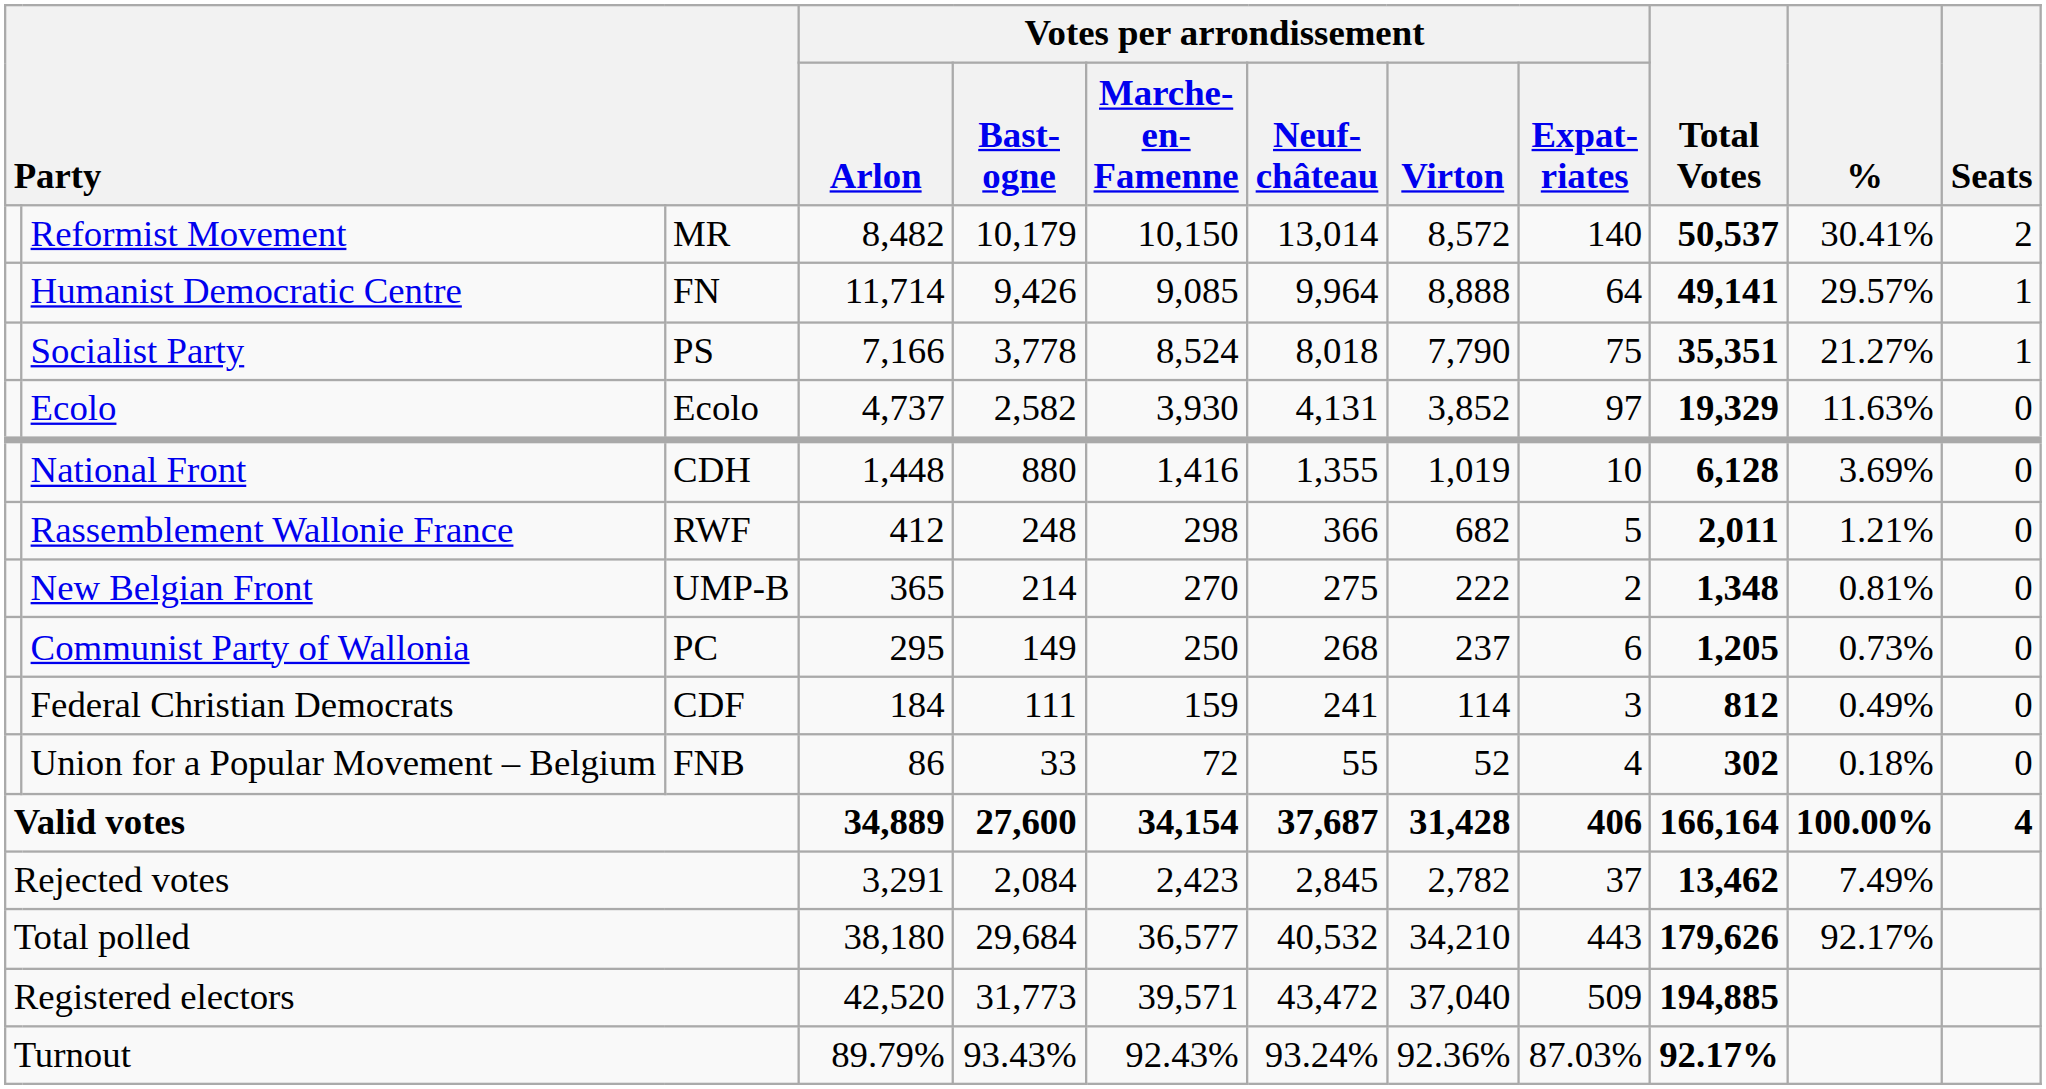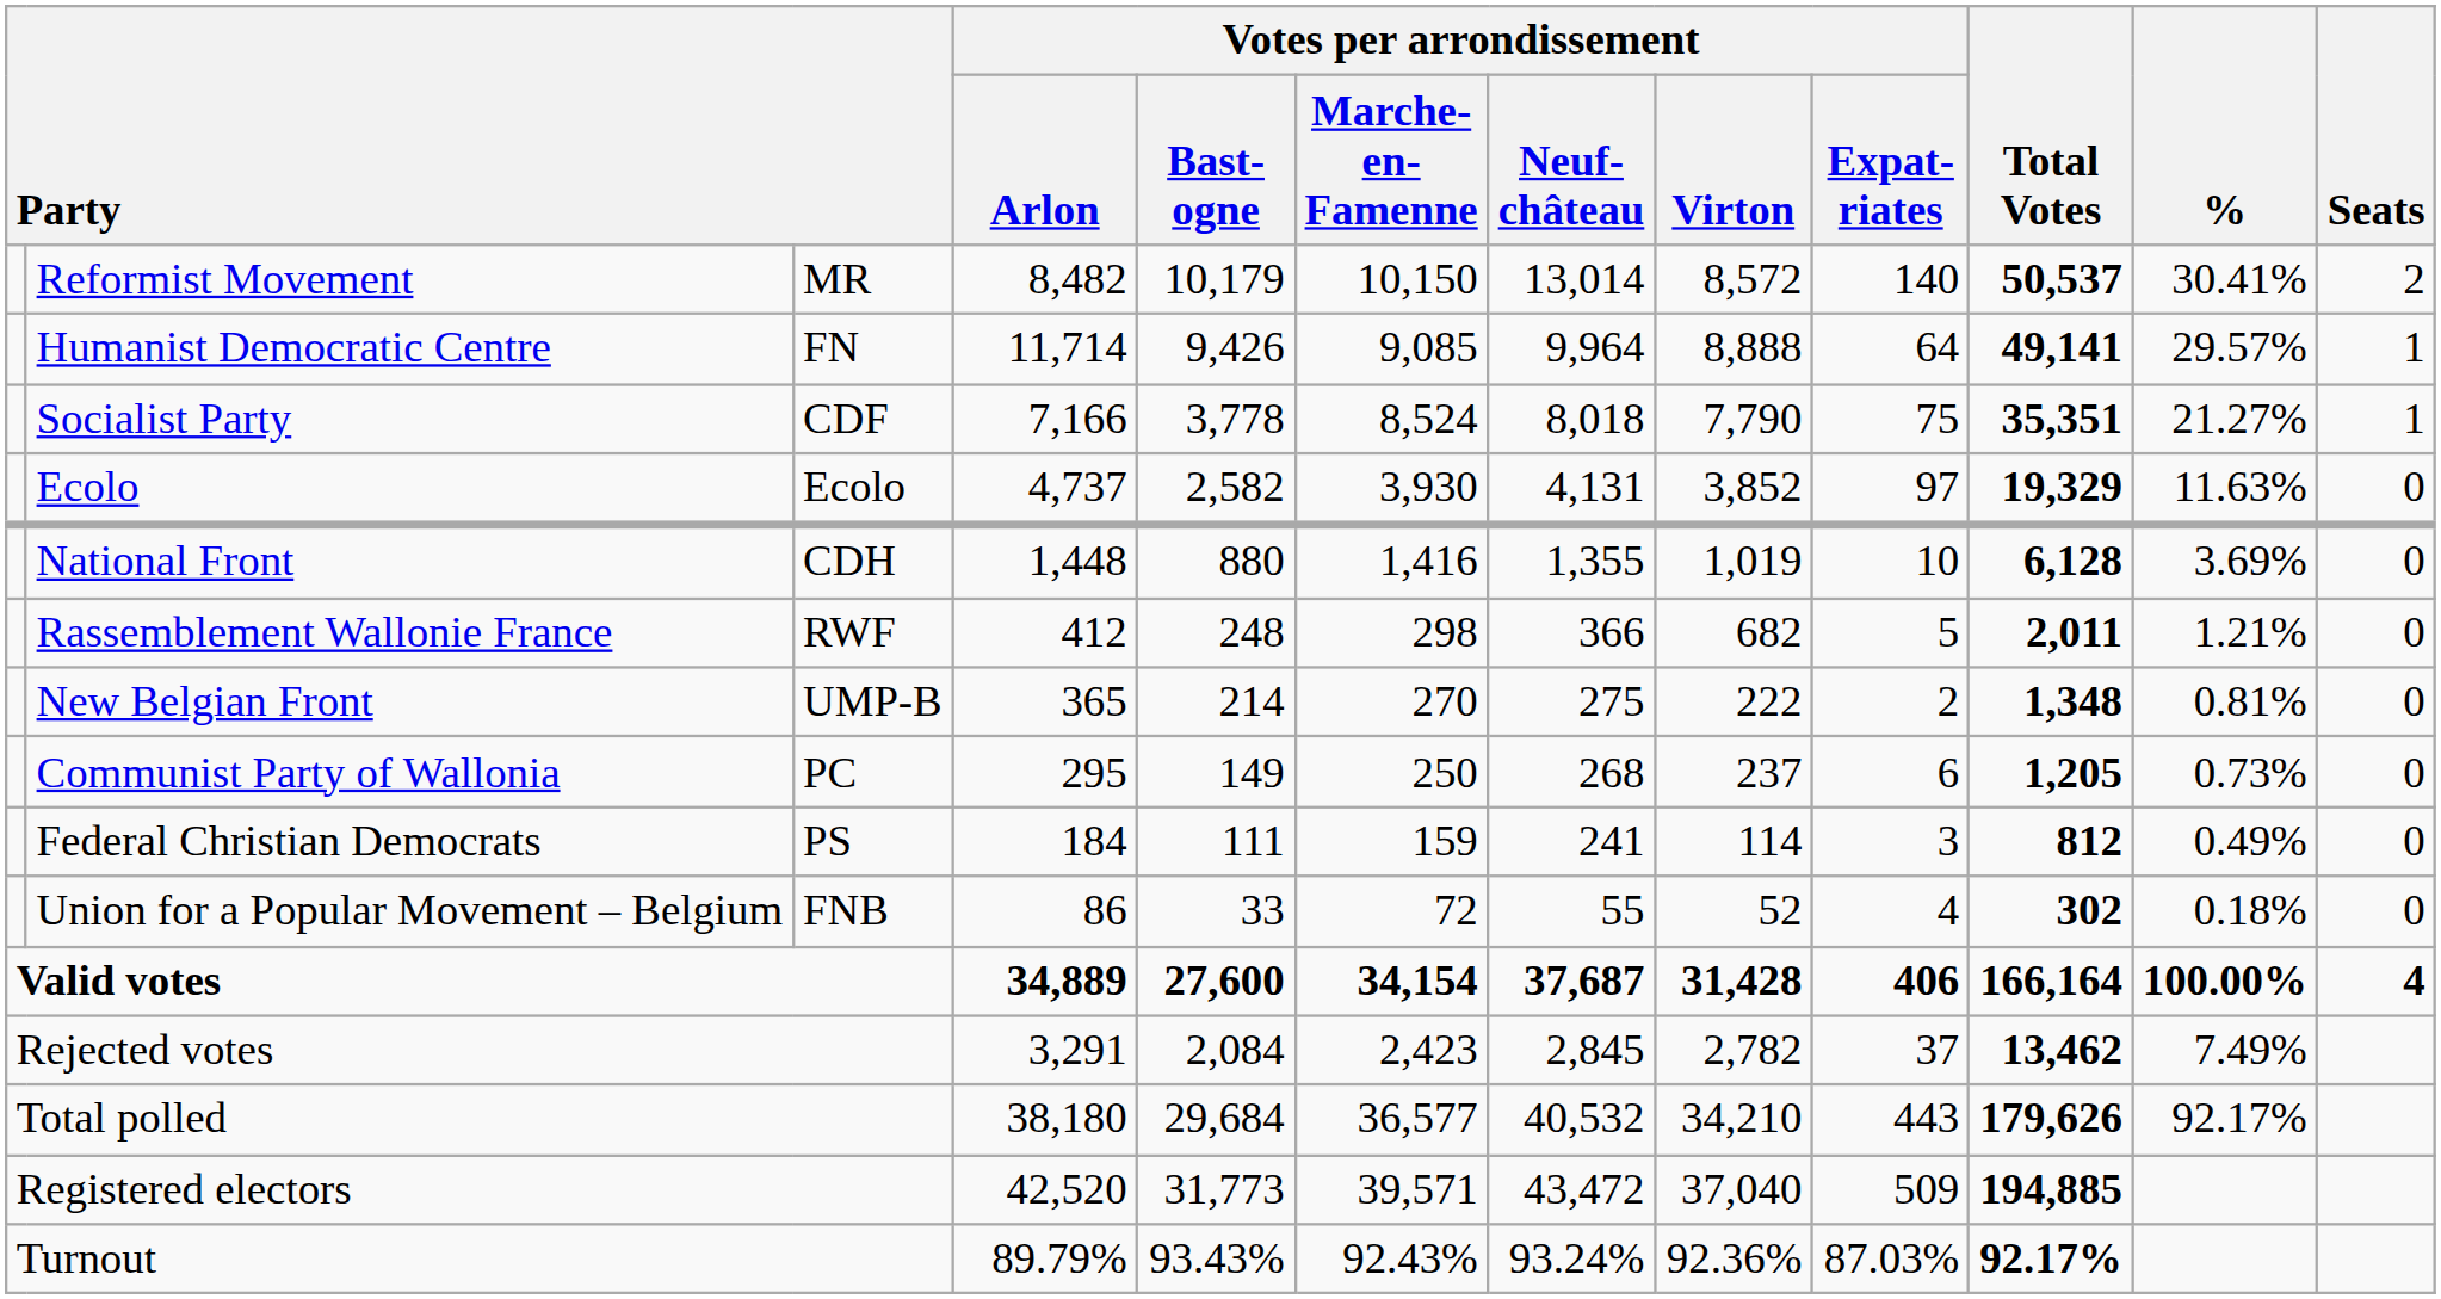Socialist Party | column 3: PS -> CDF
Federal Christian Democrats | column 3: CDF -> PS
